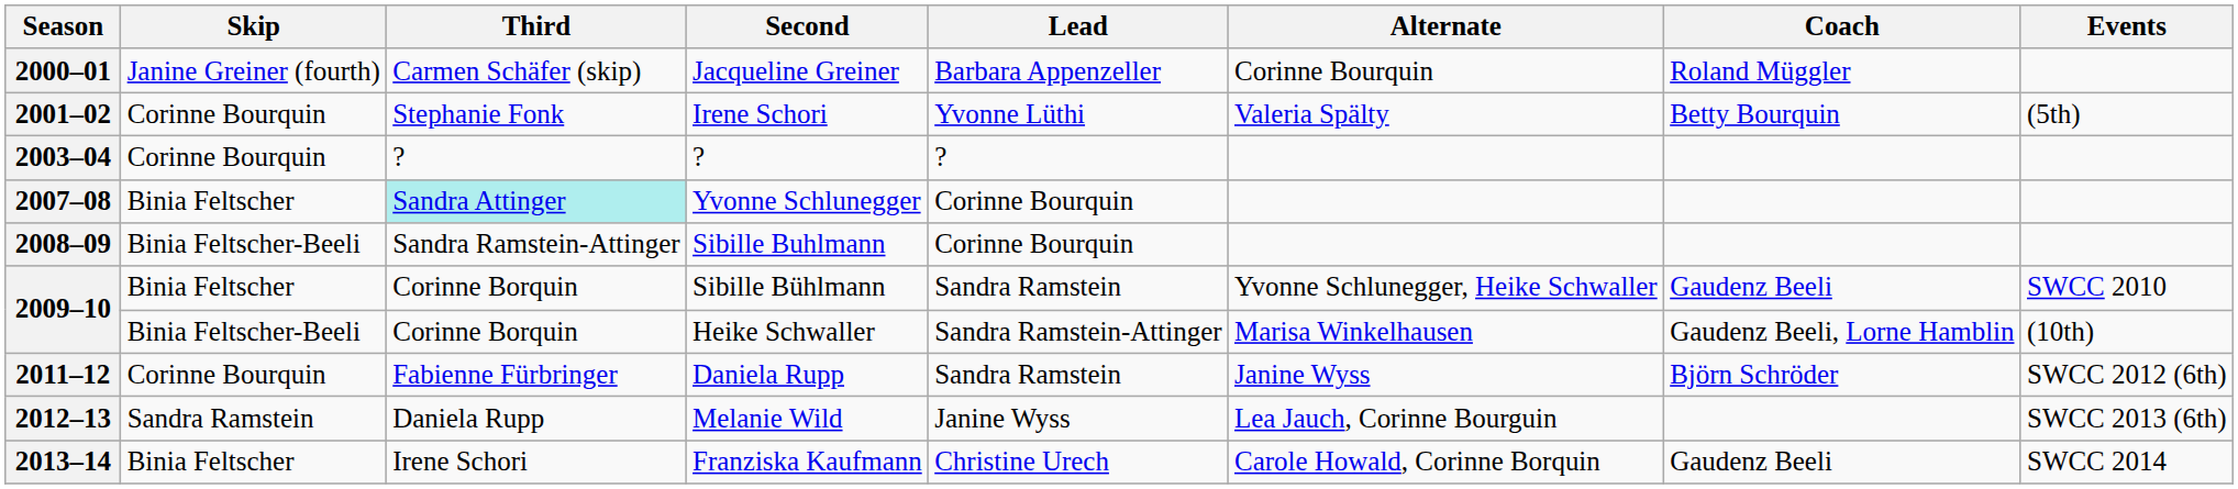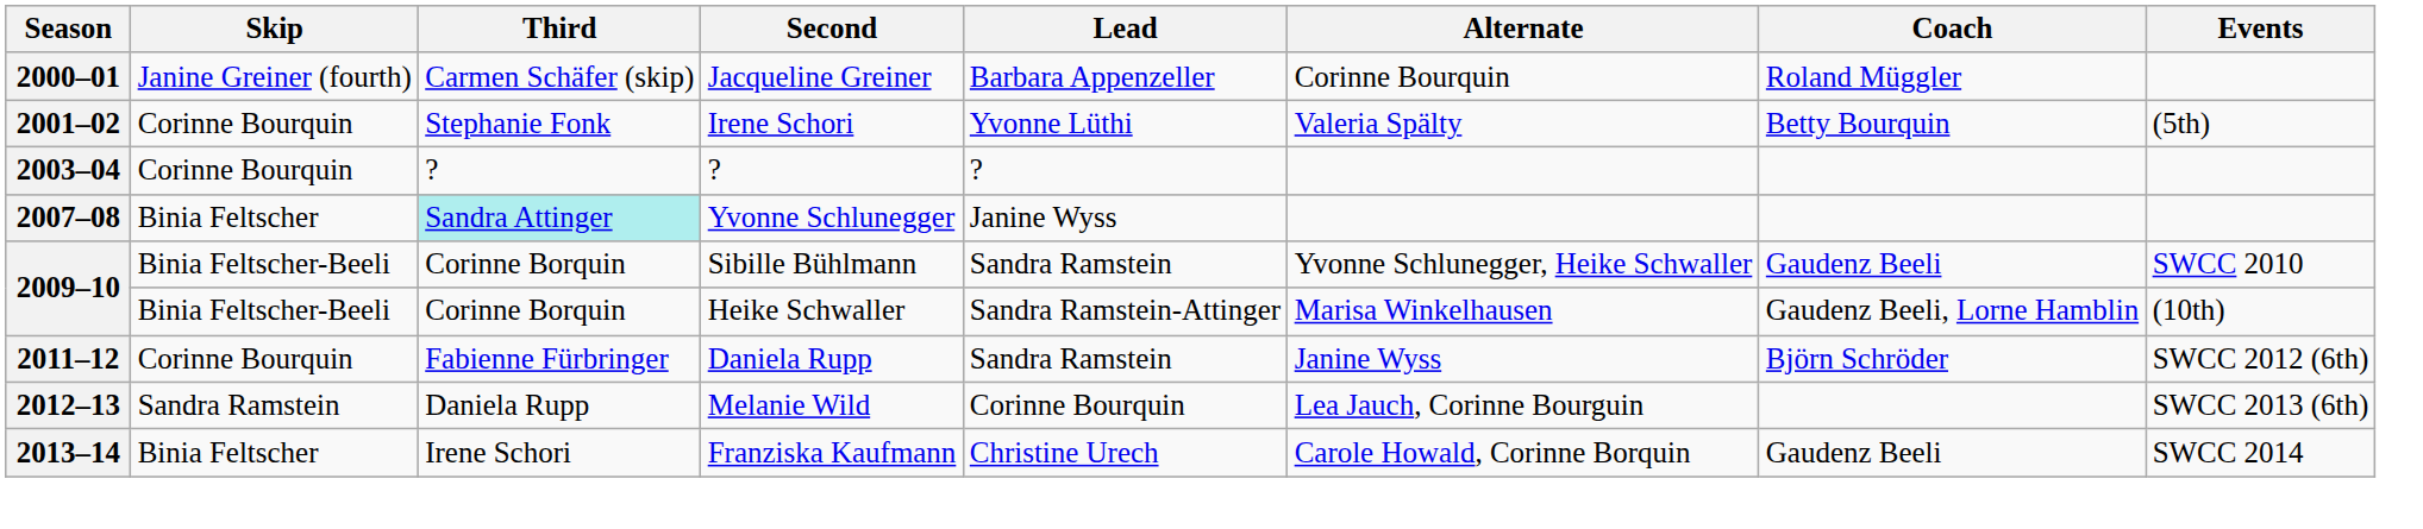2007–08 | Lead: Corinne Bourquin -> Janine Wyss
- row: 2008–09 | Binia Feltscher-Beeli | Sandra Ramstein-Attinger | Sibille Buhlmann | Corinne Bourquin
2009–10 / Sibille Bühlmann | Skip: Binia Feltscher -> Binia Feltscher-Beeli
2012–13 | Lead: Janine Wyss -> Corinne Bourquin
